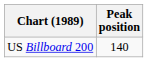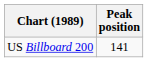US Billboard 200 | Peak position: 140 -> 141
